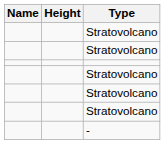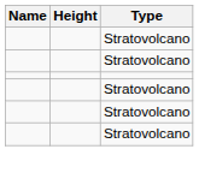- row: -
